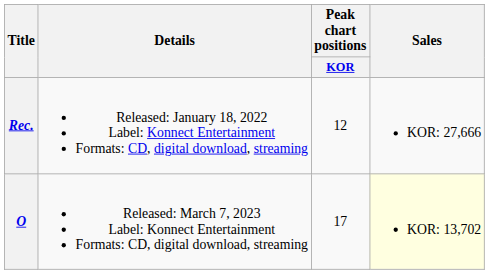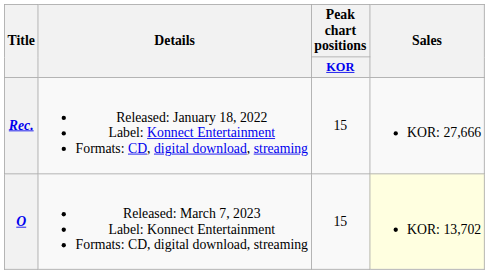Rec. | Peak chart positions / KOR: 12 -> 15
O | Peak chart positions / KOR: 17 -> 15
